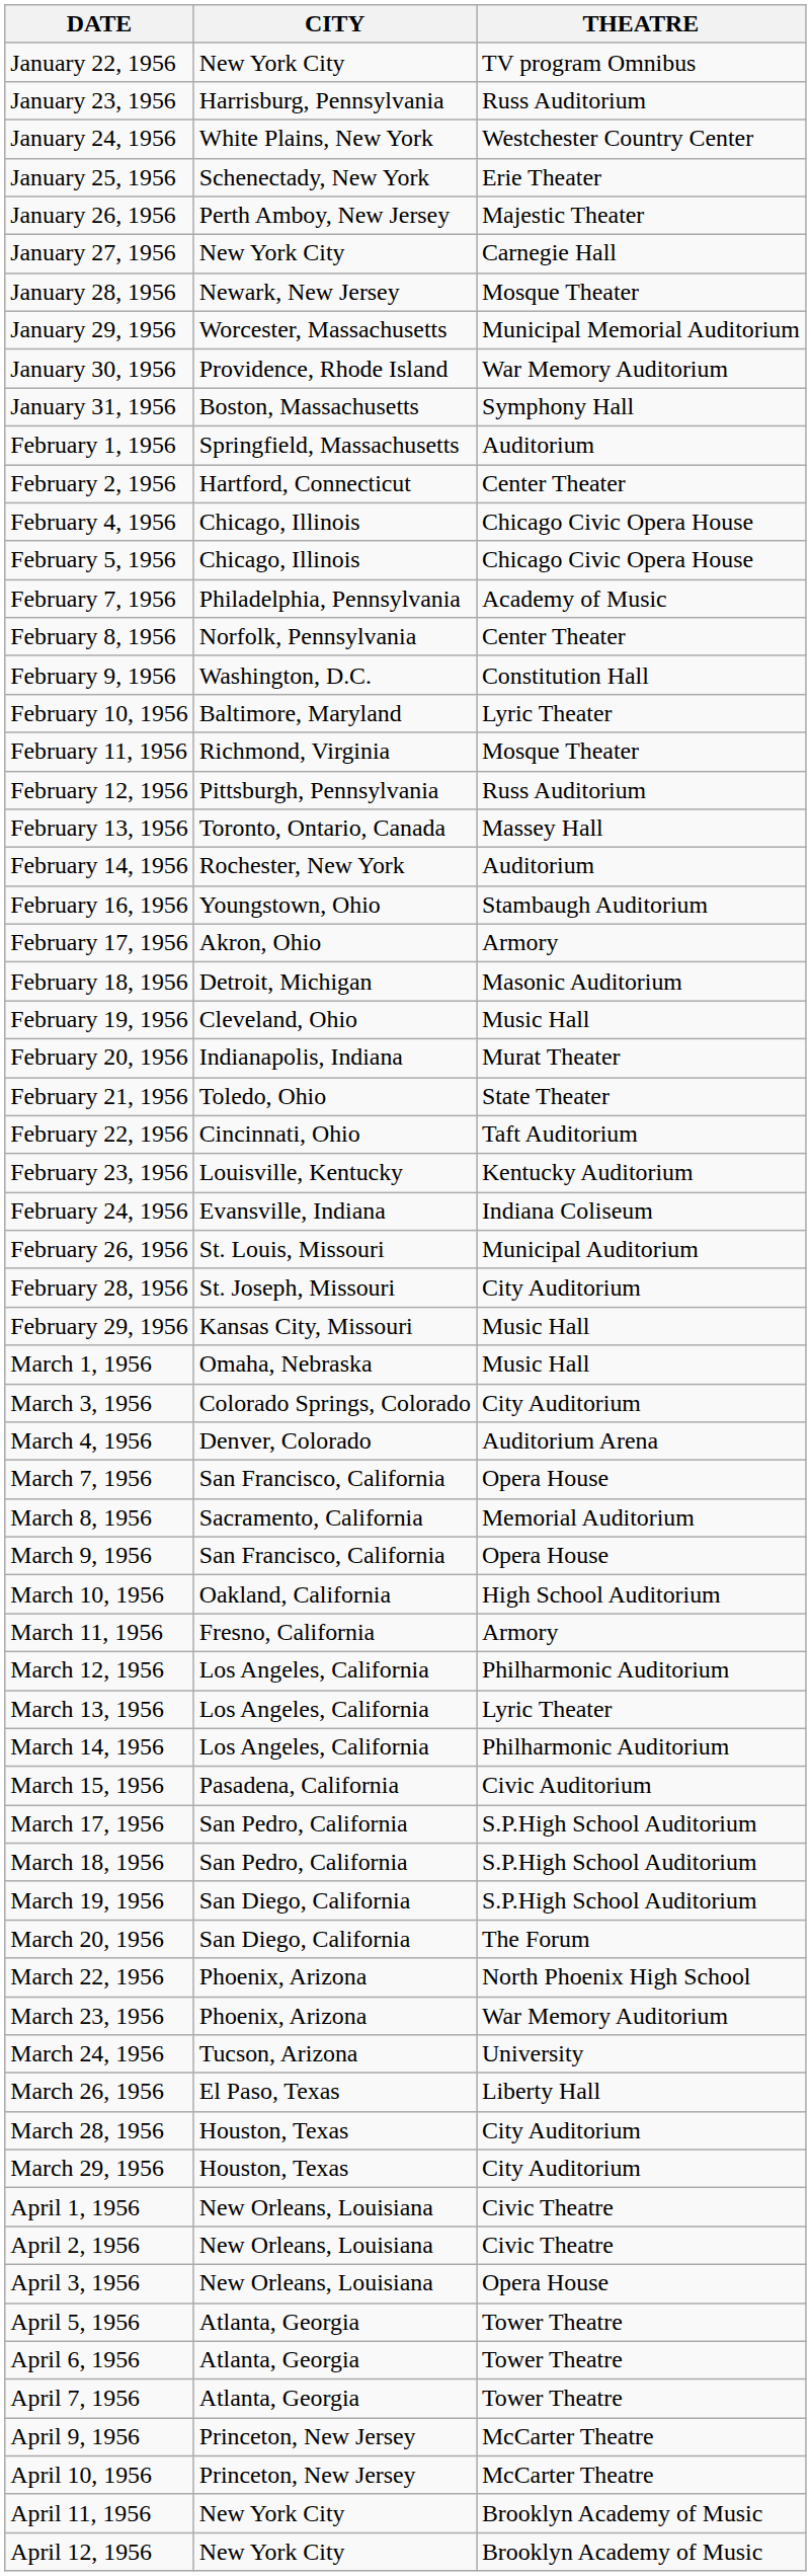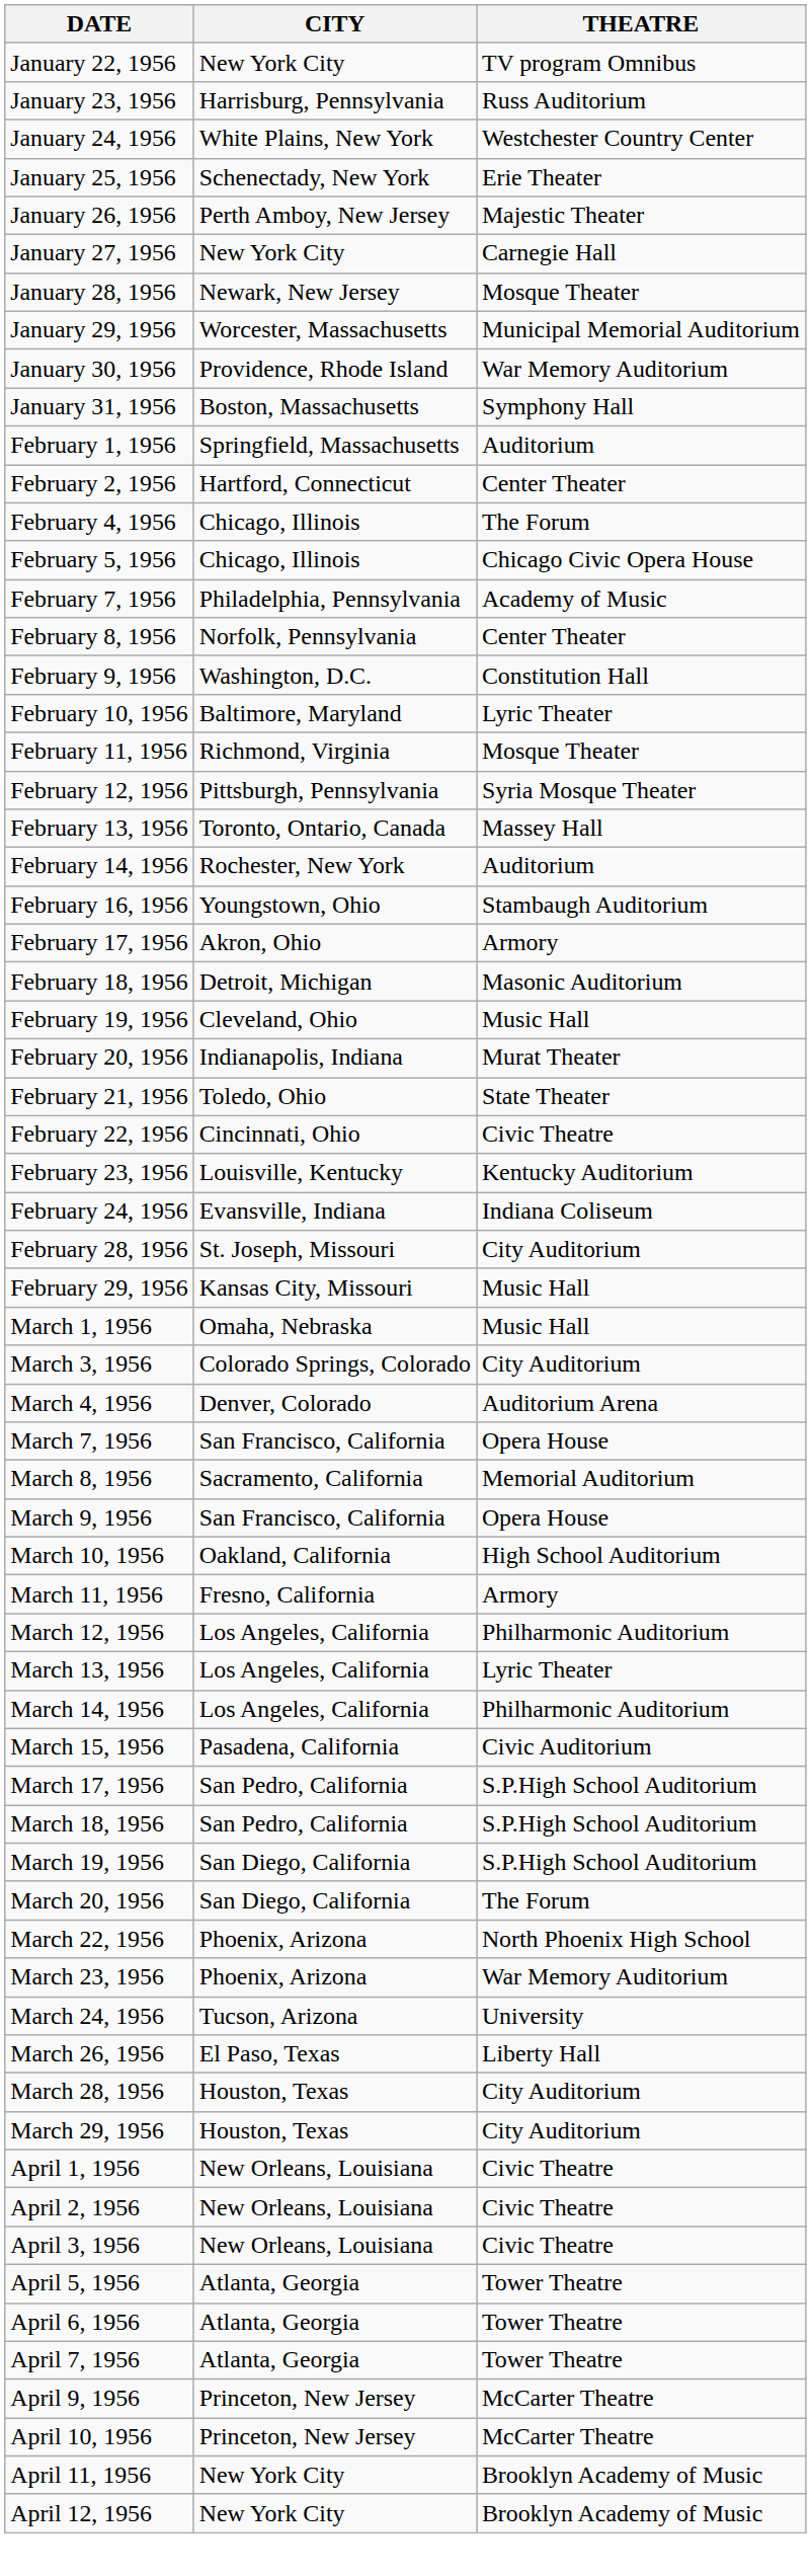February 4, 1956 | THEATRE: Chicago Civic Opera House -> The Forum
February 12, 1956 | THEATRE: Russ Auditorium -> Syria Mosque Theater
February 22, 1956 | THEATRE: Taft Auditorium -> Civic Theatre
- row: February 26, 1956 | St. Louis, Missouri | Municipal Auditorium
April 3, 1956 | THEATRE: Opera House -> Civic Theatre
